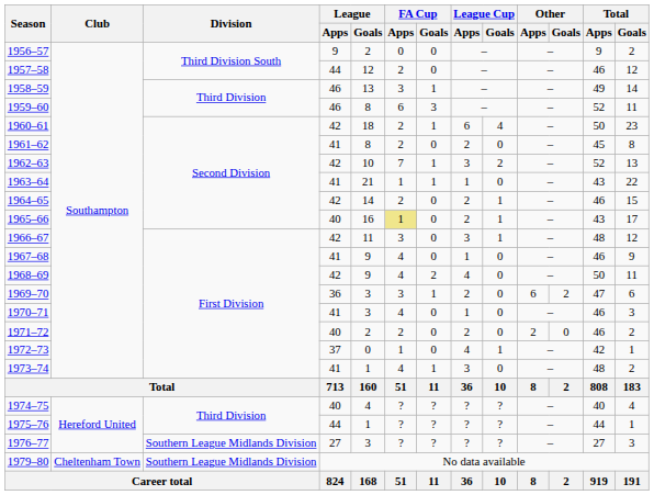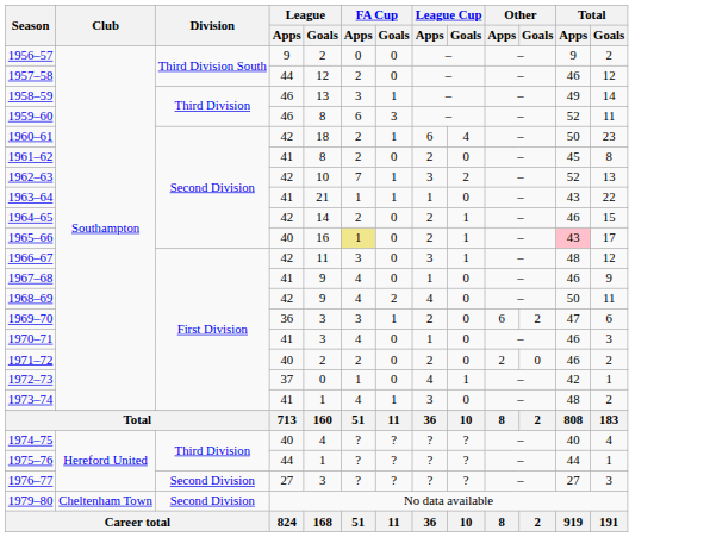1965–66 | Total / Apps: no background -> pink background
1976–77 | Division: Southern League Midlands Division -> Second Division
1979–80 | Division: Southern League Midlands Division -> Second Division
